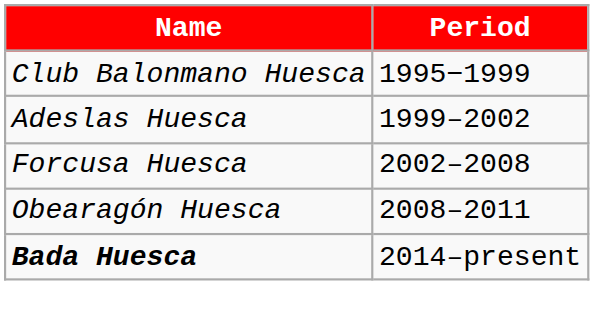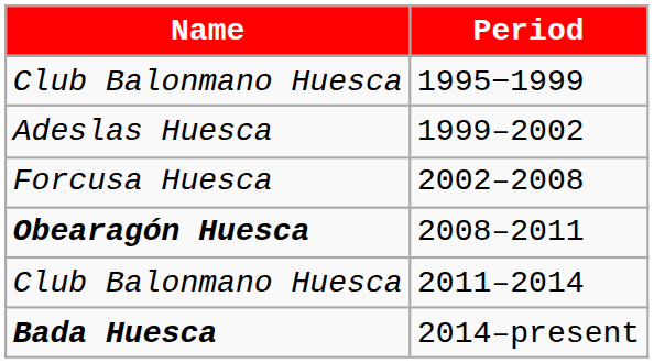2008–2011 | Name: normal -> bold
+ row: Club Balonmano Huesca | 2011–2014
